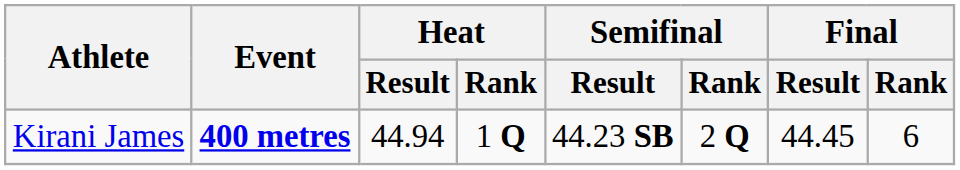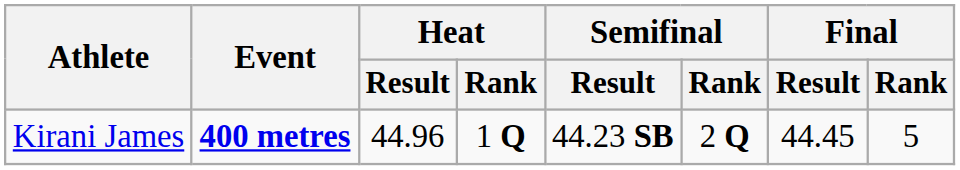Kirani James | Heat / Result: 44.94 -> 44.96
Kirani James | Final / Rank: 6 -> 5
